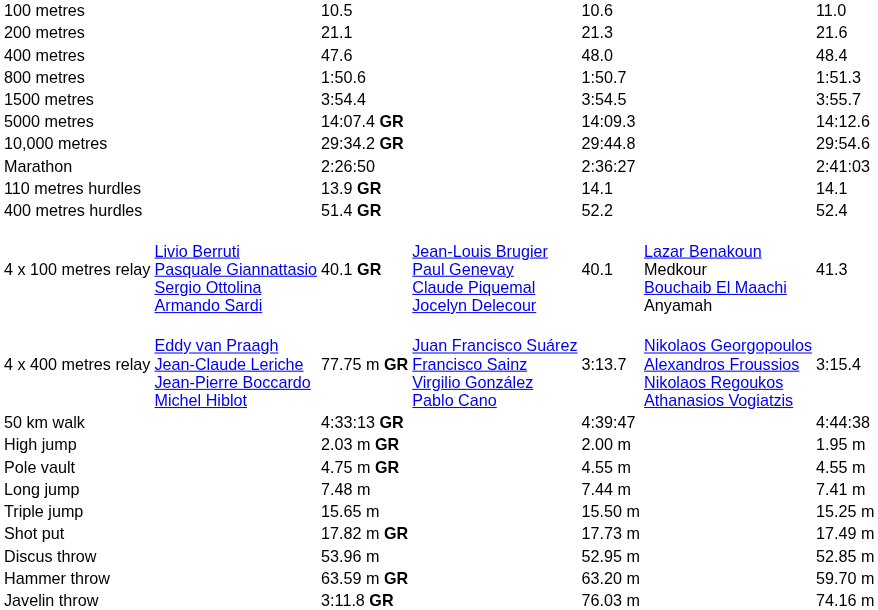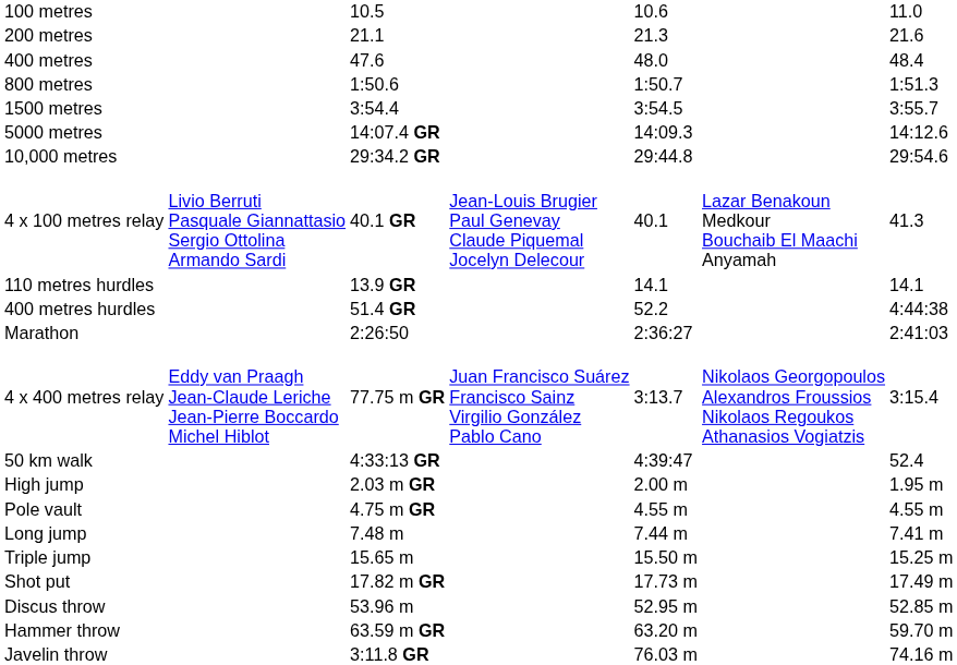rows swapped: Marathon <-> 4 x 100 metres relay
400 metres hurdles | column 7: 52.4 -> 4:44:38
50 km walk | column 7: 4:44:38 -> 52.4
